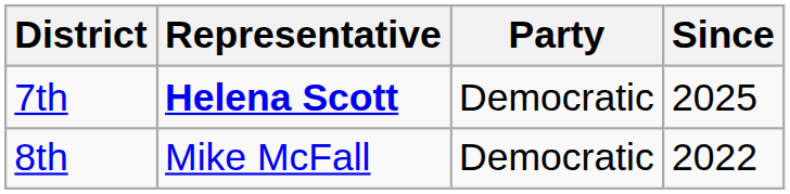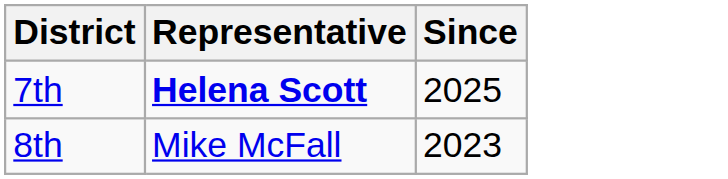- column: Party | Democratic | Democratic
8th | Since: 2022 -> 2023
